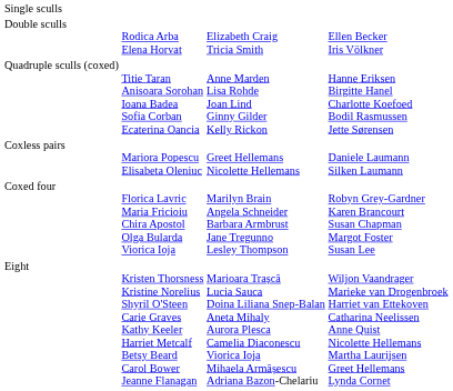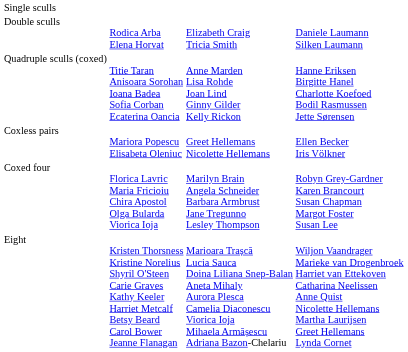Double sculls | column 4: Ellen Becker Iris Völkner -> Daniele Laumann Silken Laumann
Coxless pairs | column 4: Daniele Laumann Silken Laumann -> Ellen Becker Iris Völkner
